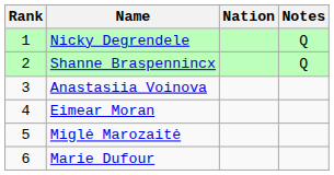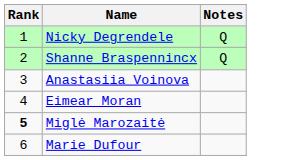- column: Nation
Miglė Marozaitė | Rank: normal -> bold
